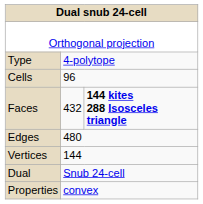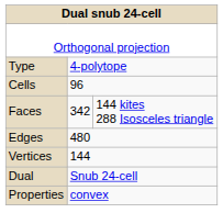Faces | column 2: 432 -> 342
Faces | column 3: bold -> normal
